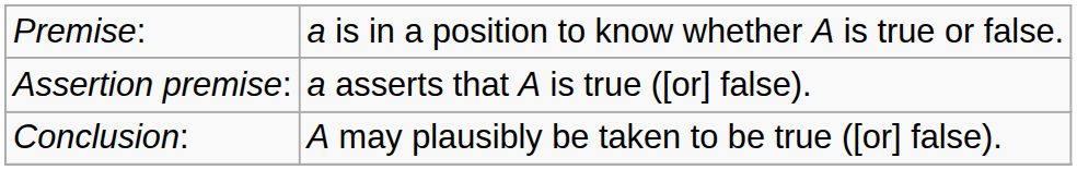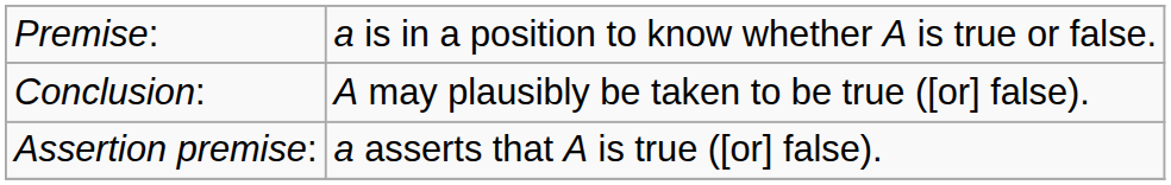rows swapped: Assertion premise: <-> Conclusion:
